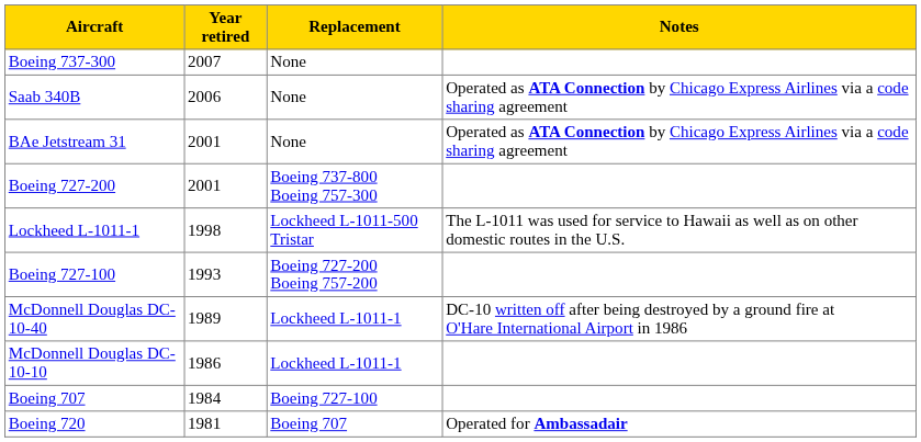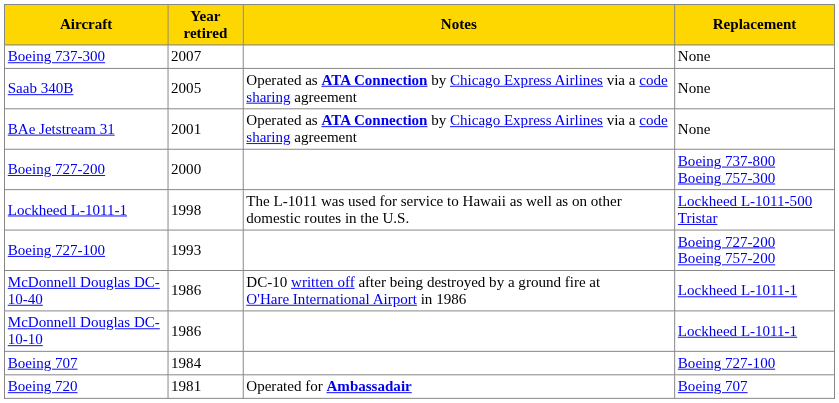columns swapped: Replacement <-> Notes
Saab 340B | Year retired: 2006 -> 2005
Boeing 727-200 | Year retired: 2001 -> 2000
McDonnell Douglas DC-10-40 | Year retired: 1989 -> 1986
